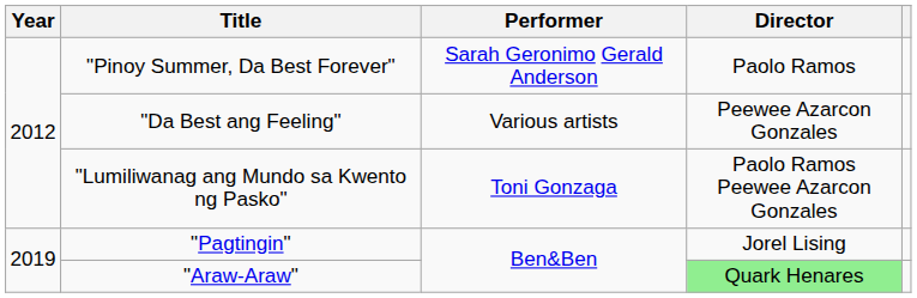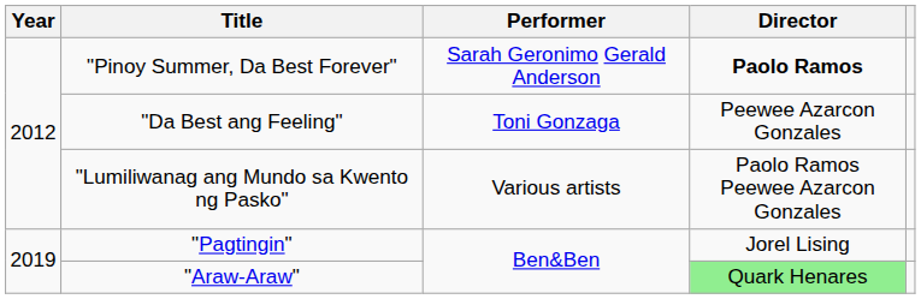"Pinoy Summer, Da Best Forever" | Director: normal -> bold
"Da Best ang Feeling" | Performer: Various artists -> Toni Gonzaga
"Lumiliwanag ang Mundo sa Kwento ng Pasko" | Performer: Toni Gonzaga -> Various artists
